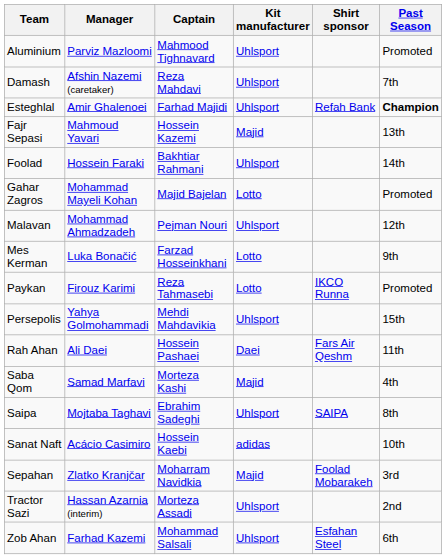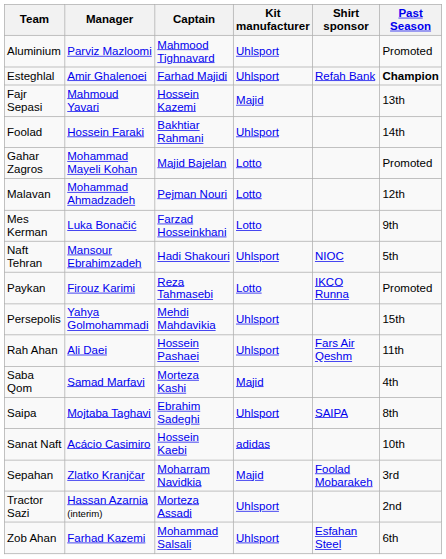- row: Damash | Afshin Nazemi (caretaker) | Reza Mahdavi | Uhlsport | 7th
Malavan | Kit manufacturer: Uhlsport -> Lotto
+ row: Naft Tehran | Mansour Ebrahimzadeh | Hadi Shakouri | Uhlsport | NIOC | 5th
Rah Ahan | Kit manufacturer: Daei -> Uhlsport
